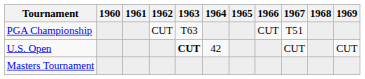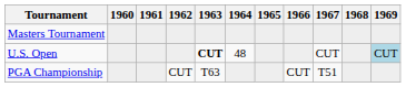rows swapped: Masters Tournament <-> PGA Championship
U.S. Open | 1964: 42 -> 48
U.S. Open | 1969: no background -> lightblue background
